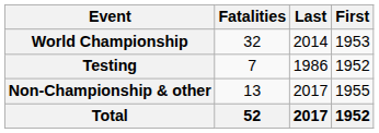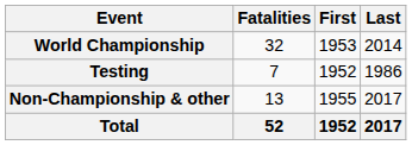columns swapped: First <-> Last
